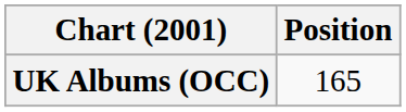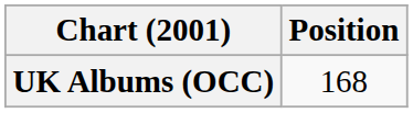UK Albums (OCC) | Position: 165 -> 168
